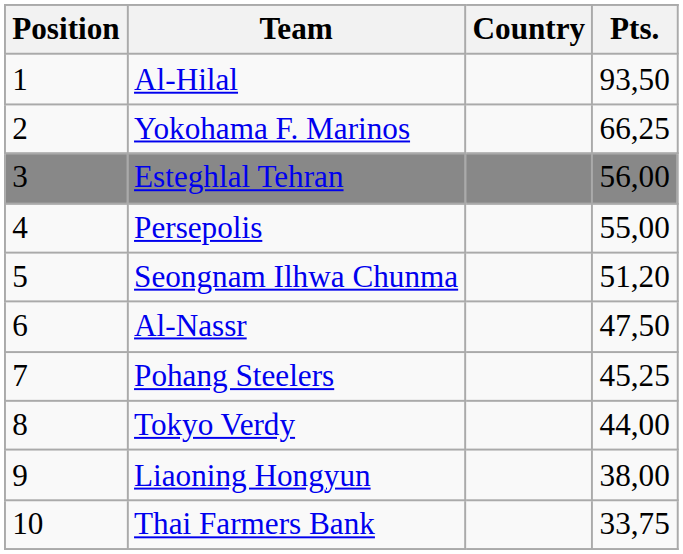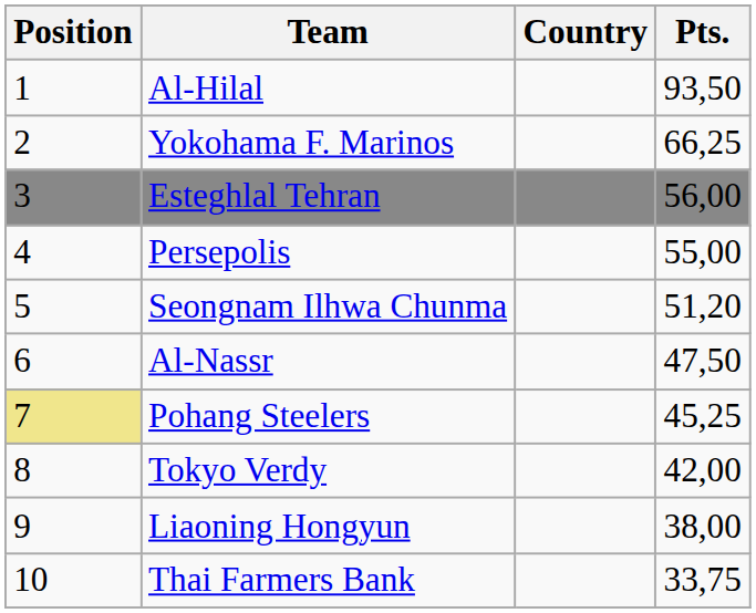Pohang Steelers | Position: no background -> khaki background
Tokyo Verdy | Pts.: 44,00 -> 42,00
